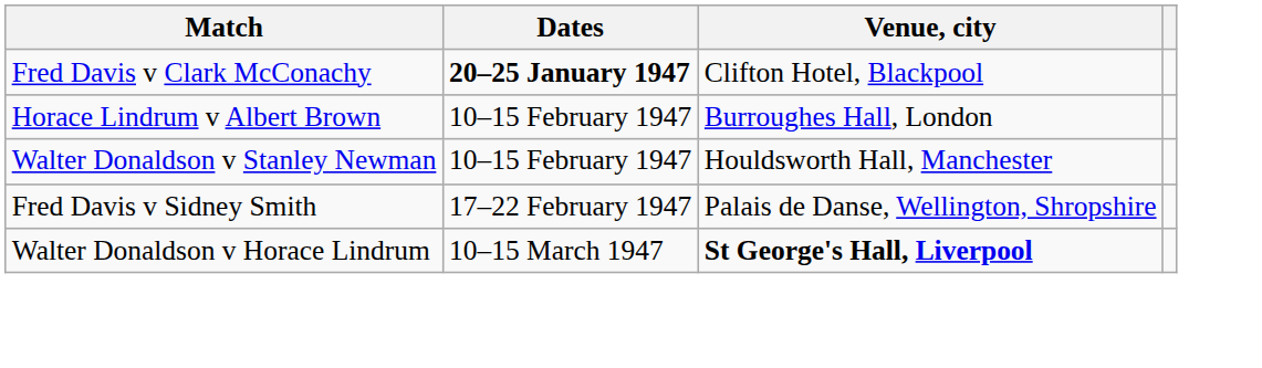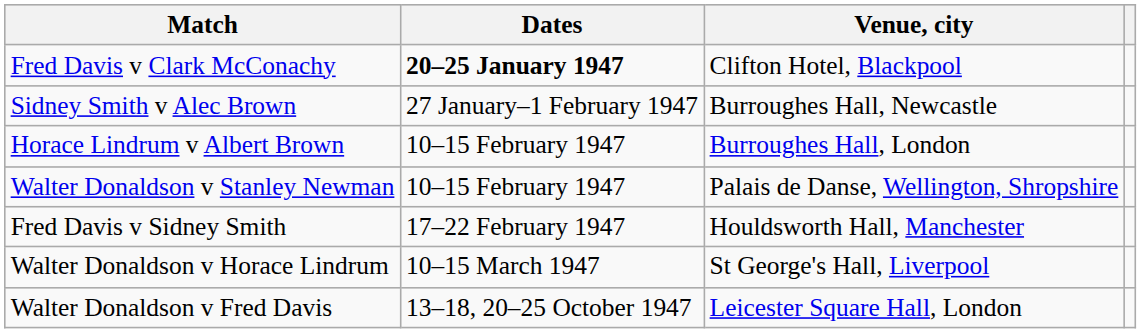+ row: Sidney Smith v Alec Brown | 27 January–1 February 1947 | Burroughes Hall, Newcastle
Walter Donaldson v Stanley Newman | Venue, city: Houldsworth Hall, Manchester -> Palais de Danse, Wellington, Shropshire
Fred Davis v Sidney Smith | Venue, city: Palais de Danse, Wellington, Shropshire -> Houldsworth Hall, Manchester
Walter Donaldson v Horace Lindrum | Venue, city: bold -> normal
+ row: Walter Donaldson v Fred Davis | 13–18, 20–25 October 1947 | Leicester Square Hall, London
